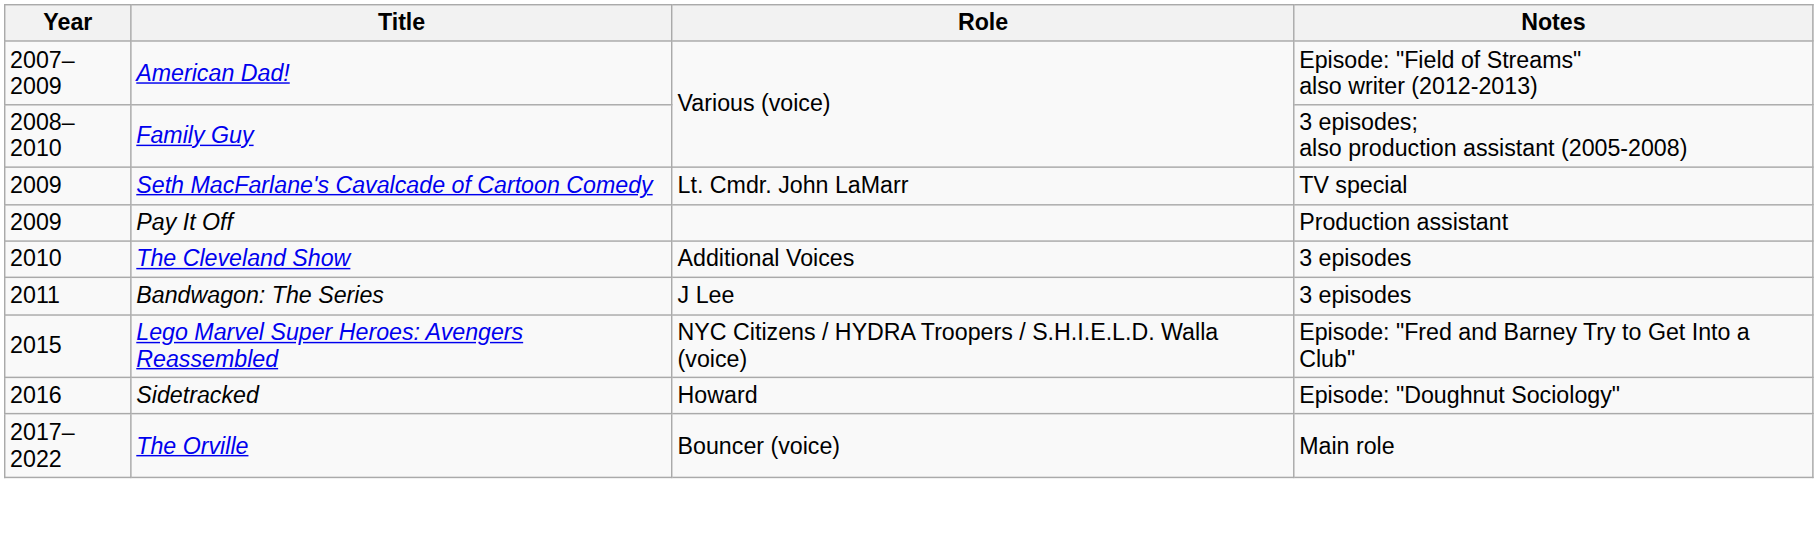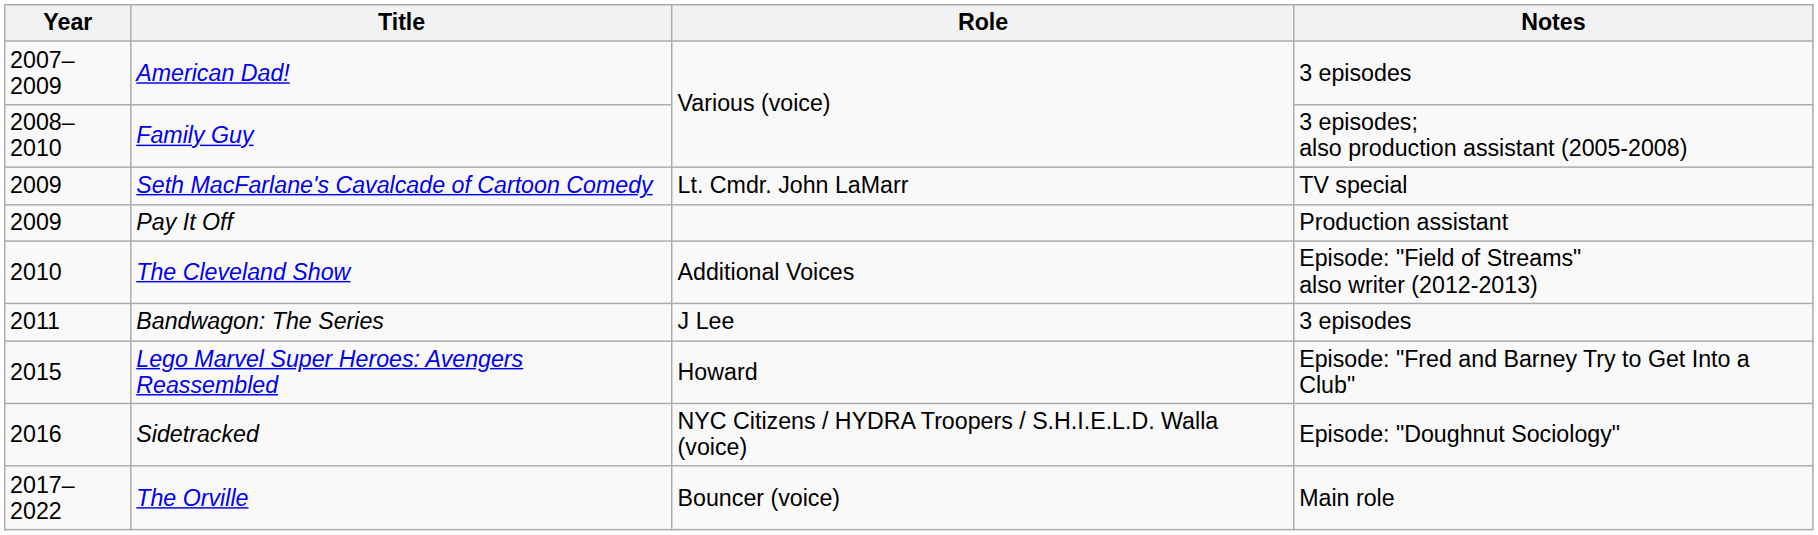American Dad! | Notes: Episode: "Field of Streams" also writer (2012-2013) -> 3 episodes
The Cleveland Show | Notes: 3 episodes -> Episode: "Field of Streams" also writer (2012-2013)
Lego Marvel Super Heroes: Avengers Reassembled | Role: NYC Citizens / HYDRA Troopers / S.H.I.E.L.D. Walla (voice) -> Howard
Sidetracked | Role: Howard -> NYC Citizens / HYDRA Troopers / S.H.I.E.L.D. Walla (voice)
